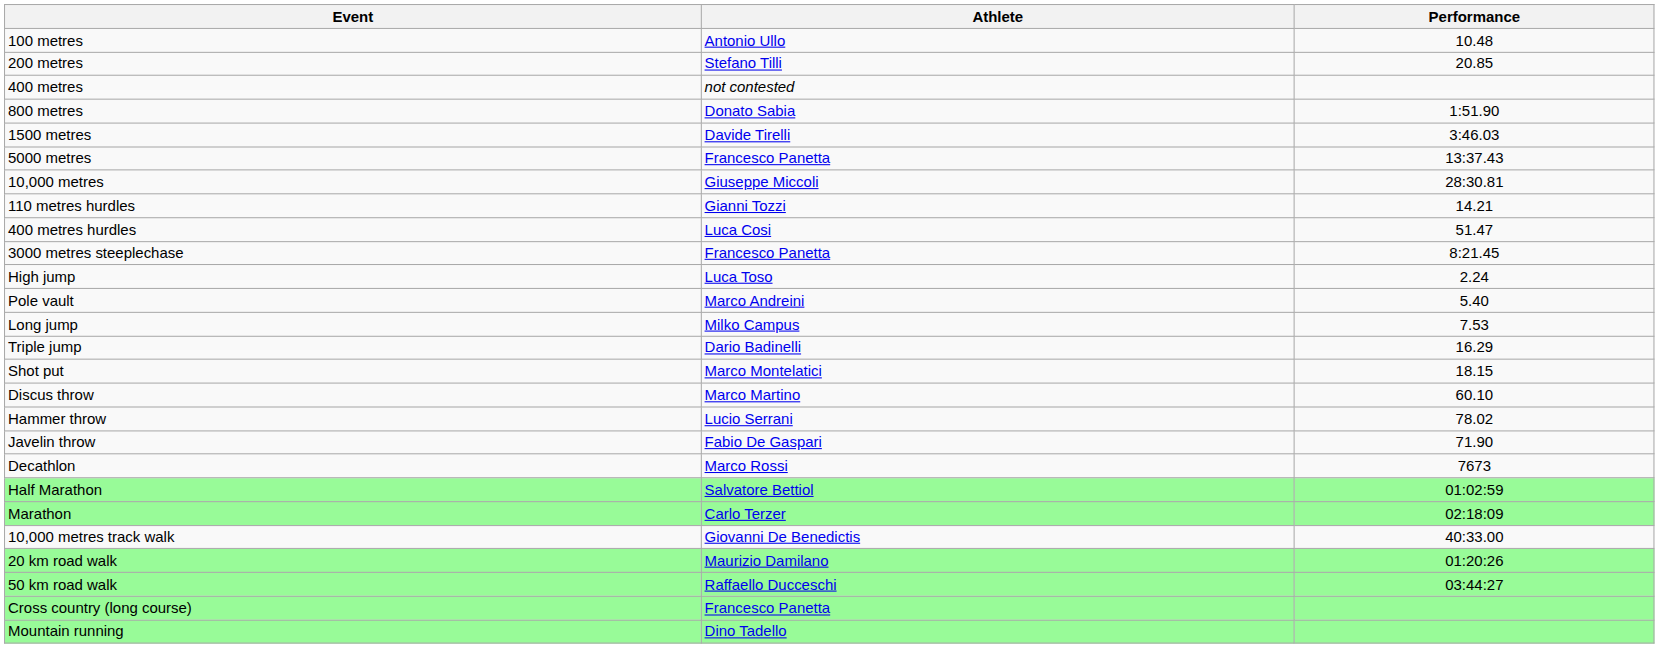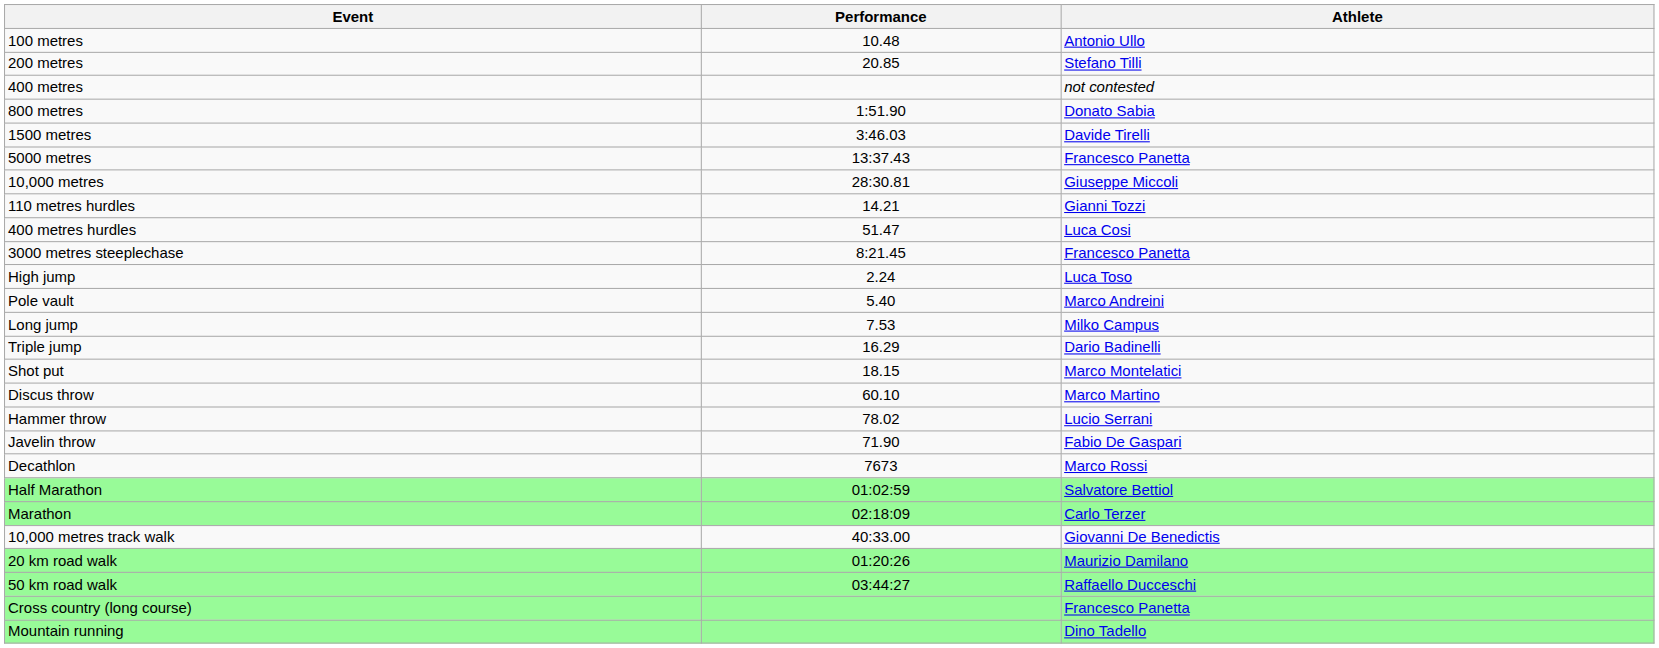columns swapped: Athlete <-> Performance
